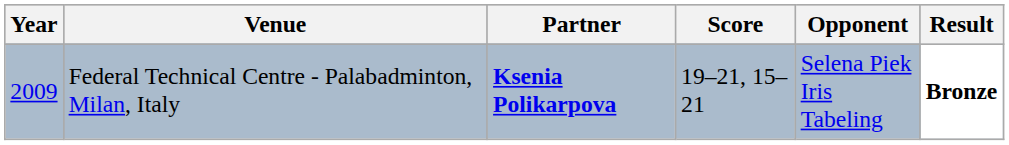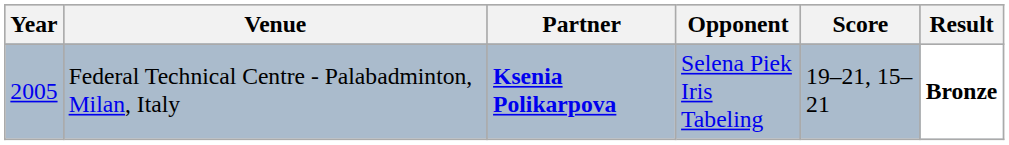columns swapped: Opponent <-> Score
Federal Technical Centre - Palabadminton, Milan, Italy | Year: 2009 -> 2005
